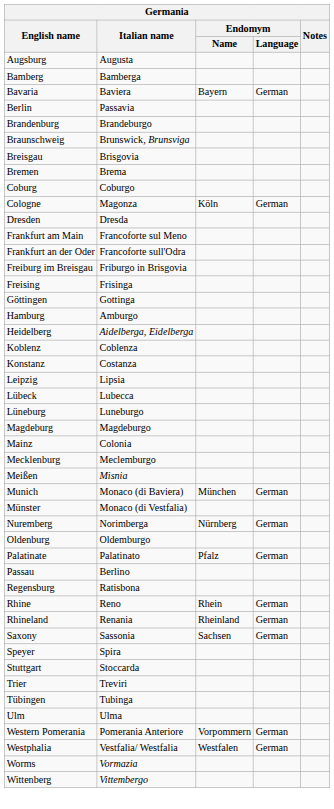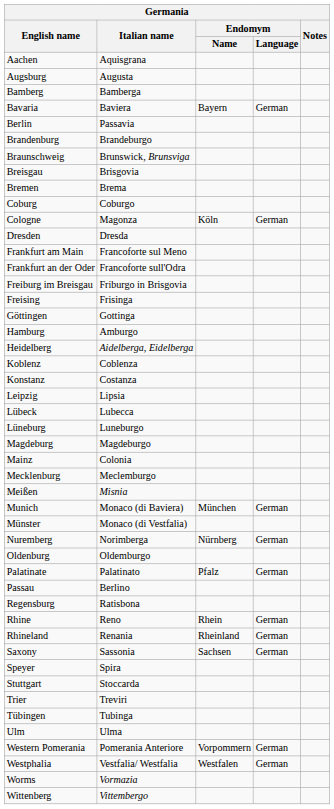+ row: Aachen | Aquisgrana
